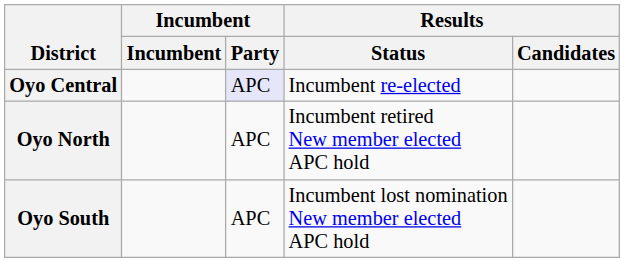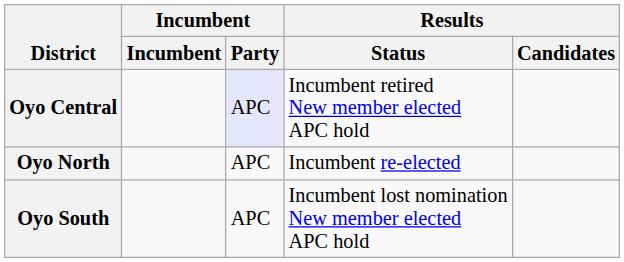Oyo Central | Results / Status: Incumbent re-elected -> Incumbent retired New member elected APC hold
Oyo North | Results / Status: Incumbent retired New member elected APC hold -> Incumbent re-elected
